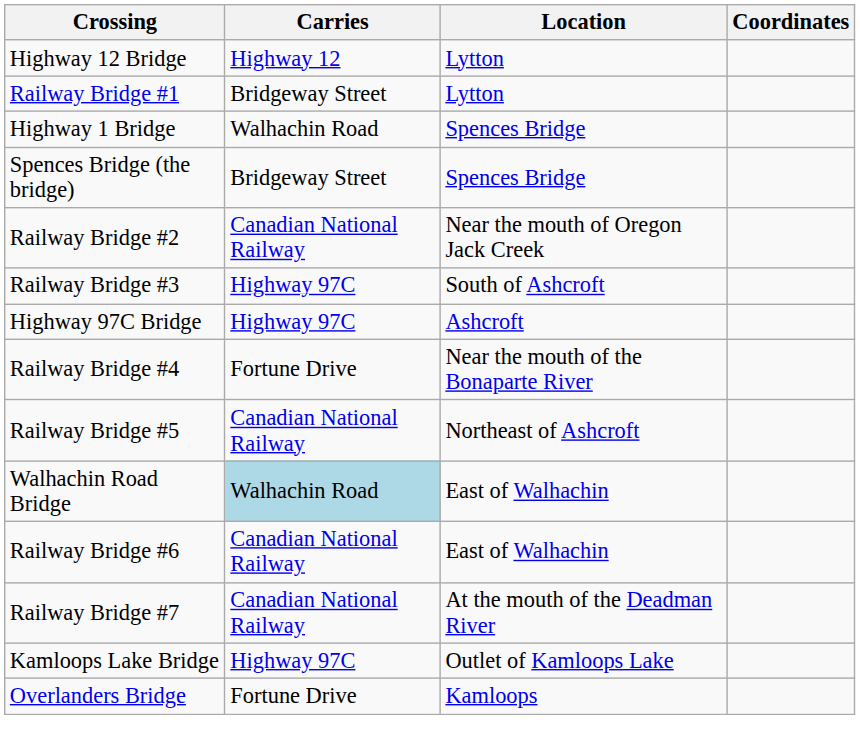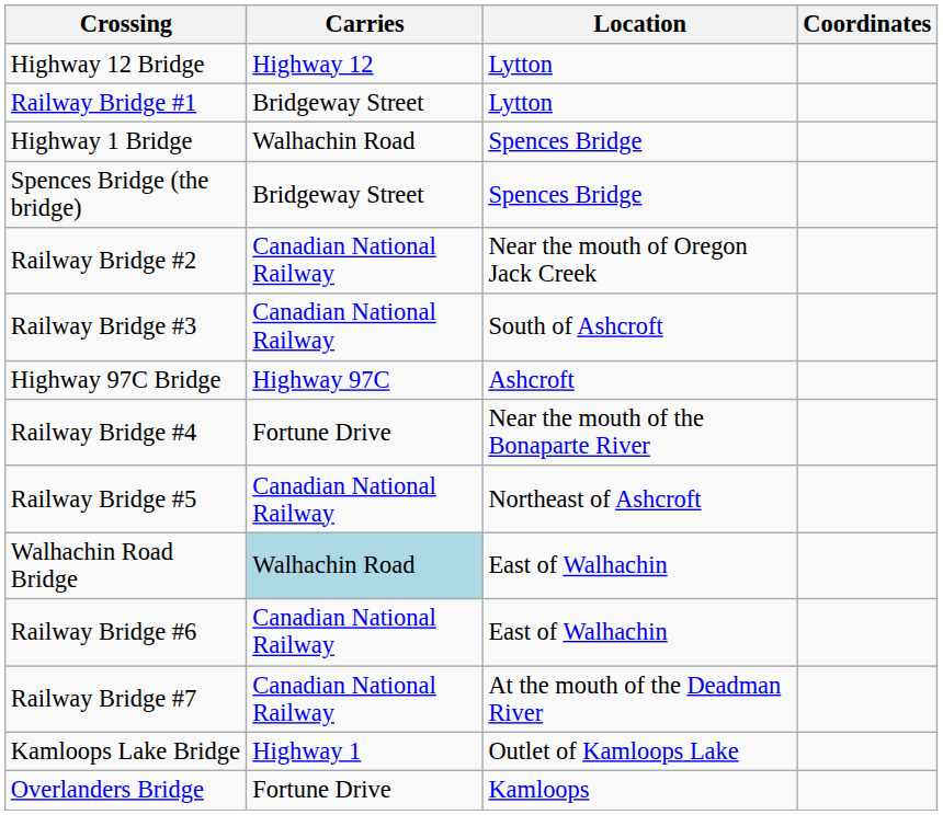Railway Bridge #3 | Carries: Highway 97C -> Canadian National Railway
Kamloops Lake Bridge | Carries: Highway 97C -> Highway 1
